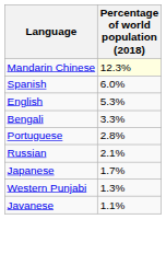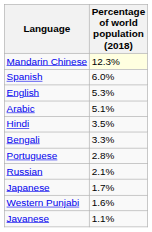+ row: Arabic | 5.1%
+ row: Hindi | 3.5%
Western Punjabi | Percentage of world population (2018): 1.3% -> 1.6%
